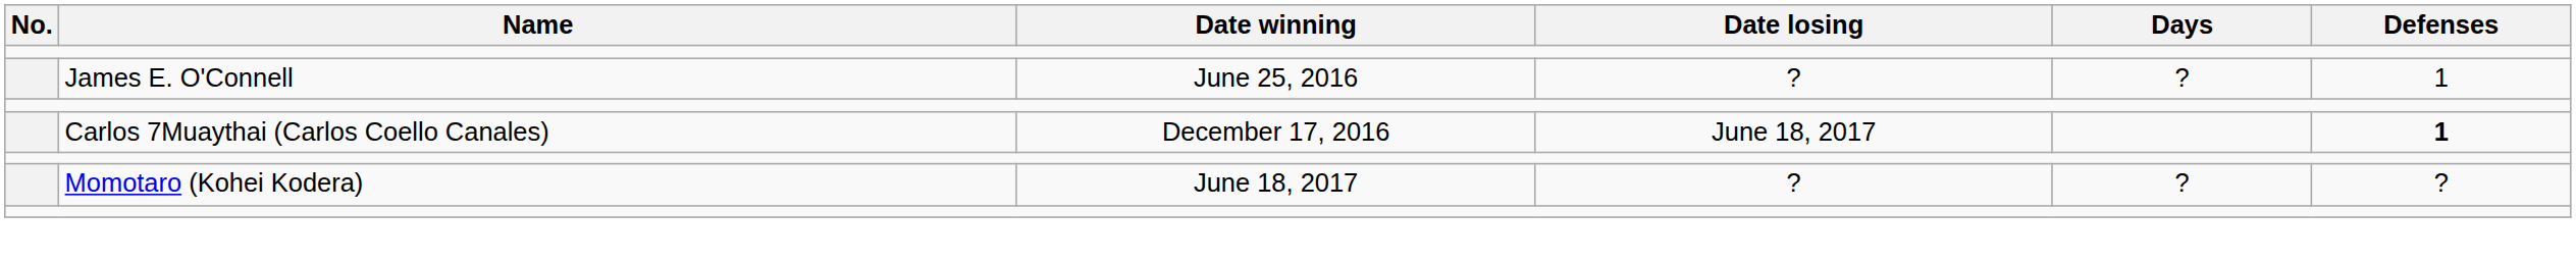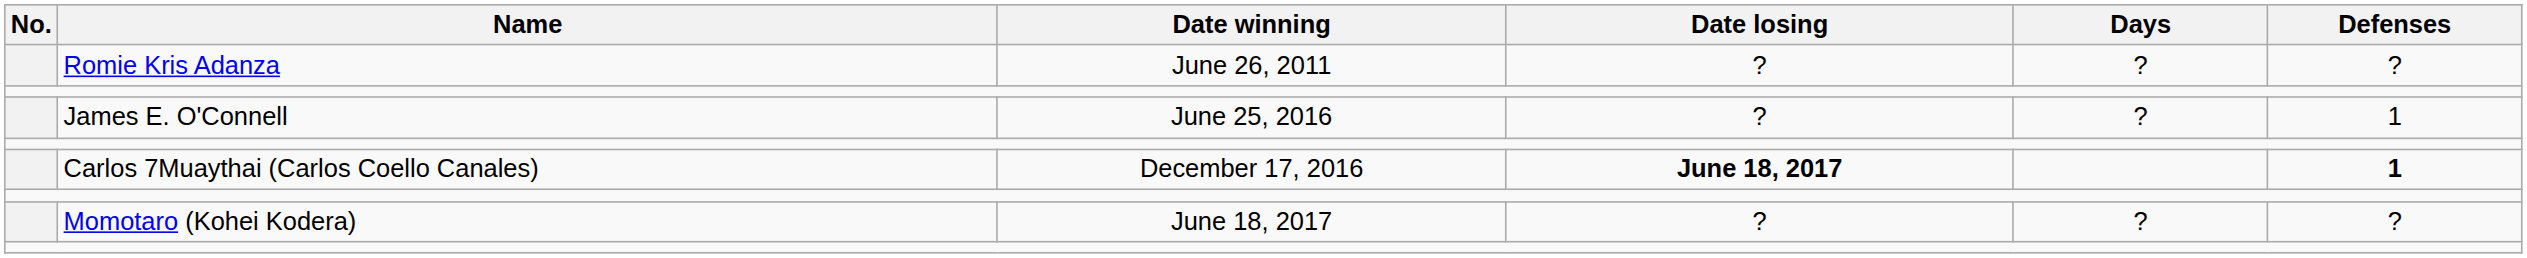+ row: Romie Kris Adanza | June 26, 2011 | ? | ? | ?
Carlos 7Muaythai (Carlos Coello Canales) | Date losing: normal -> bold
